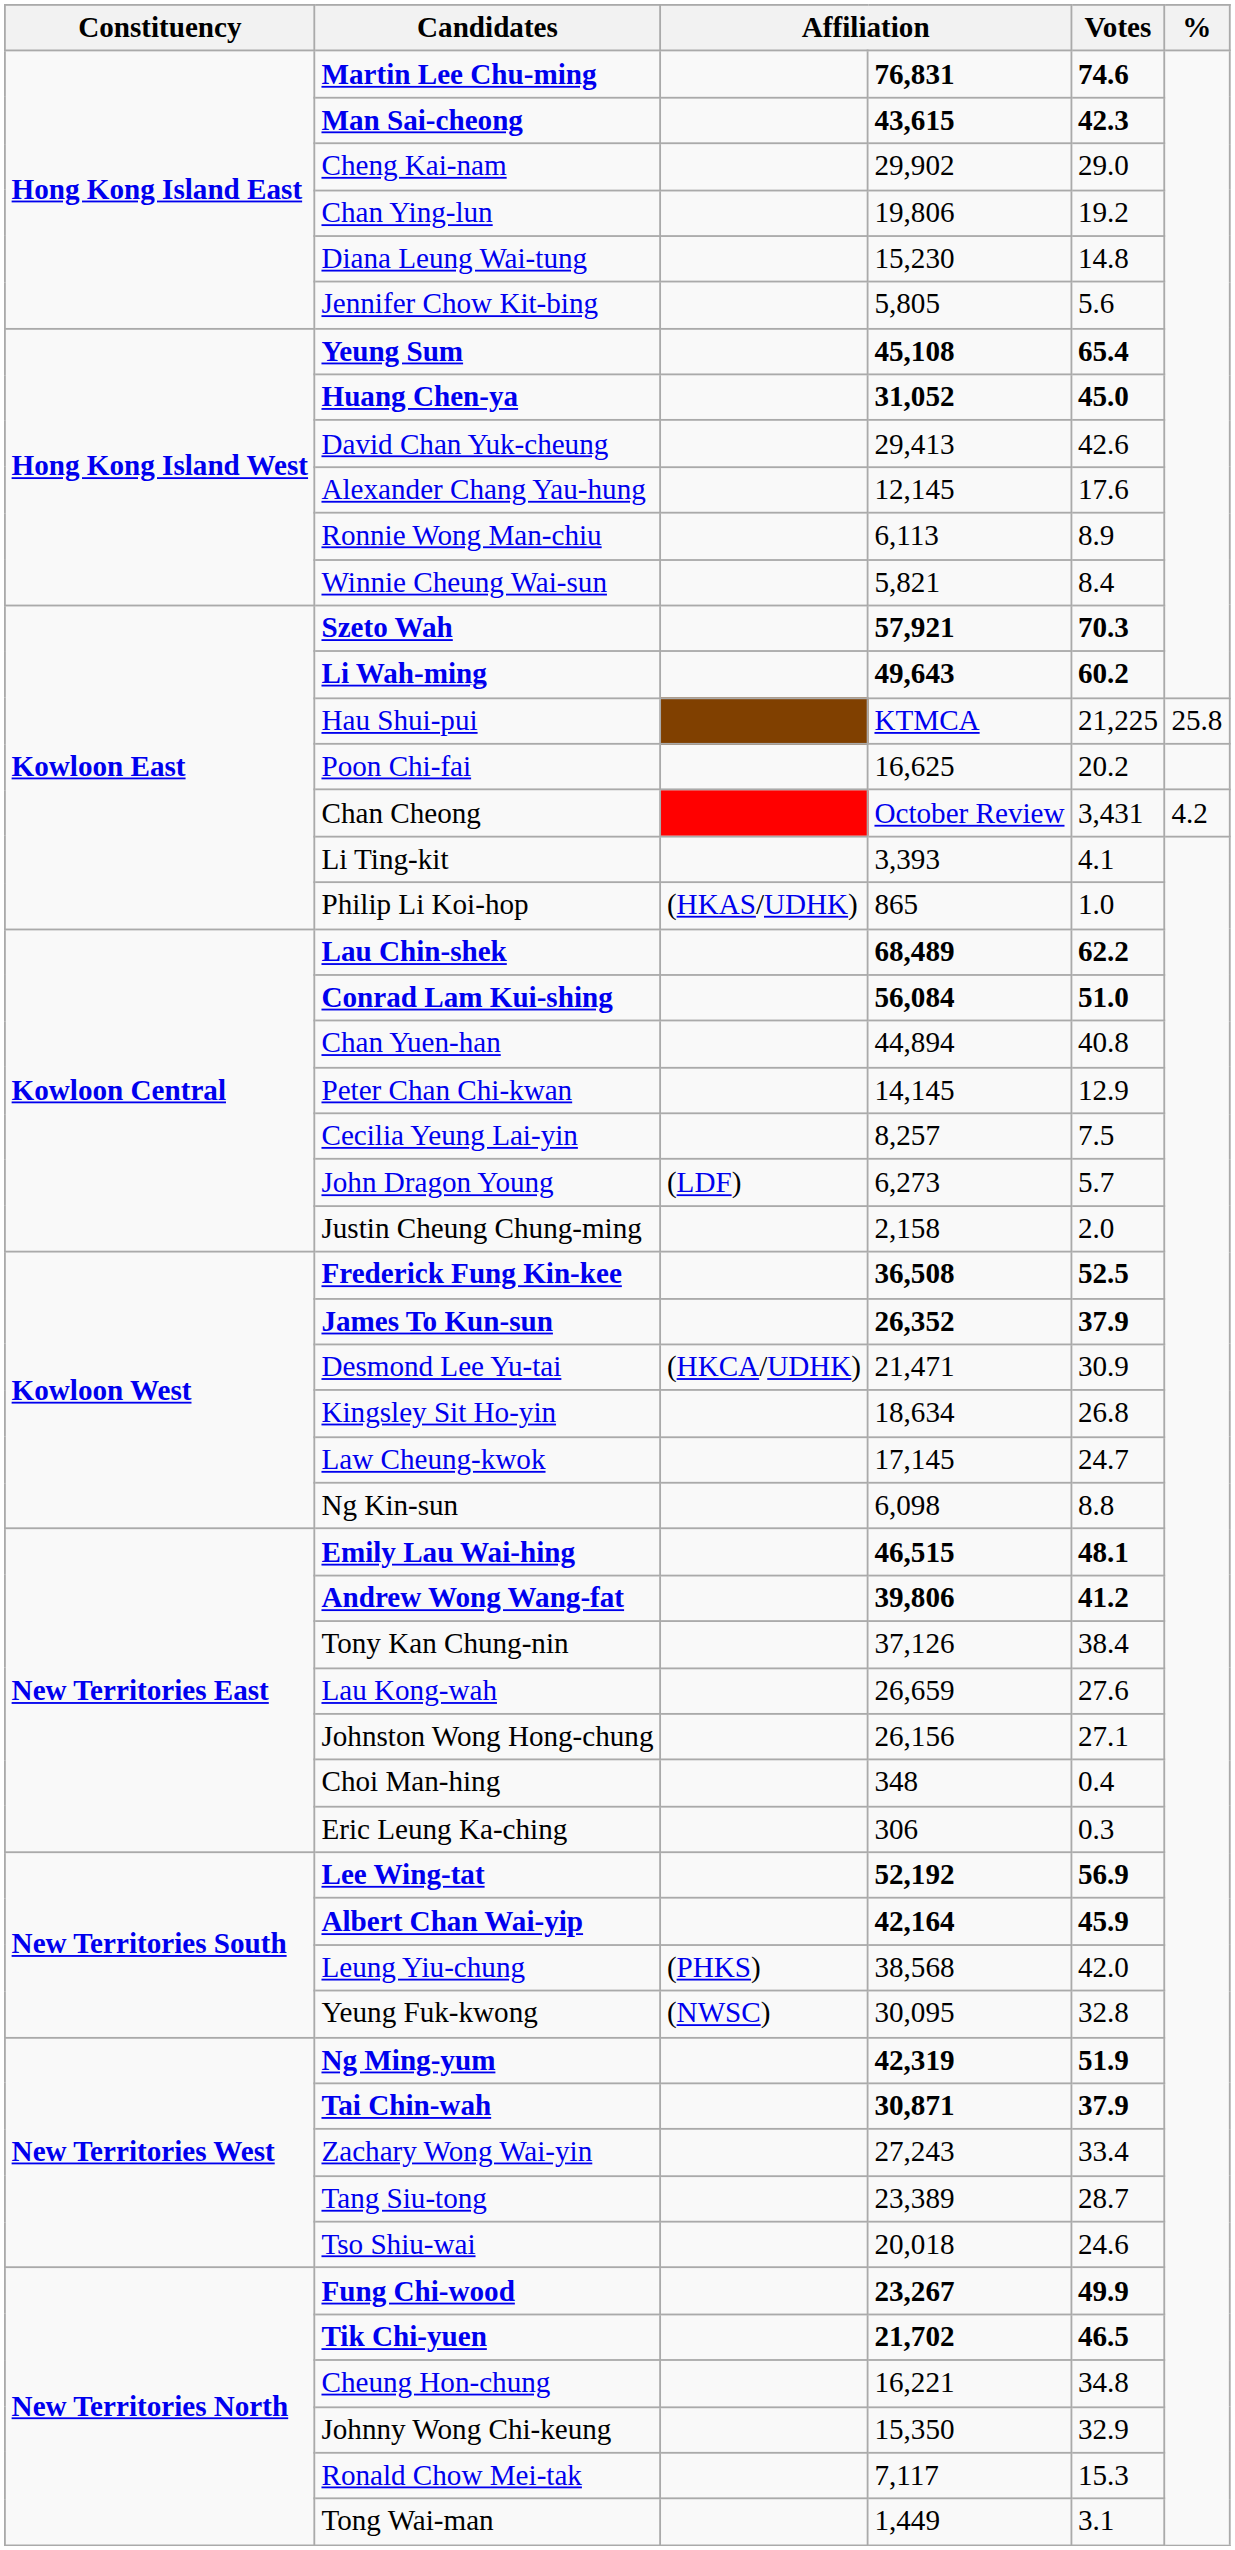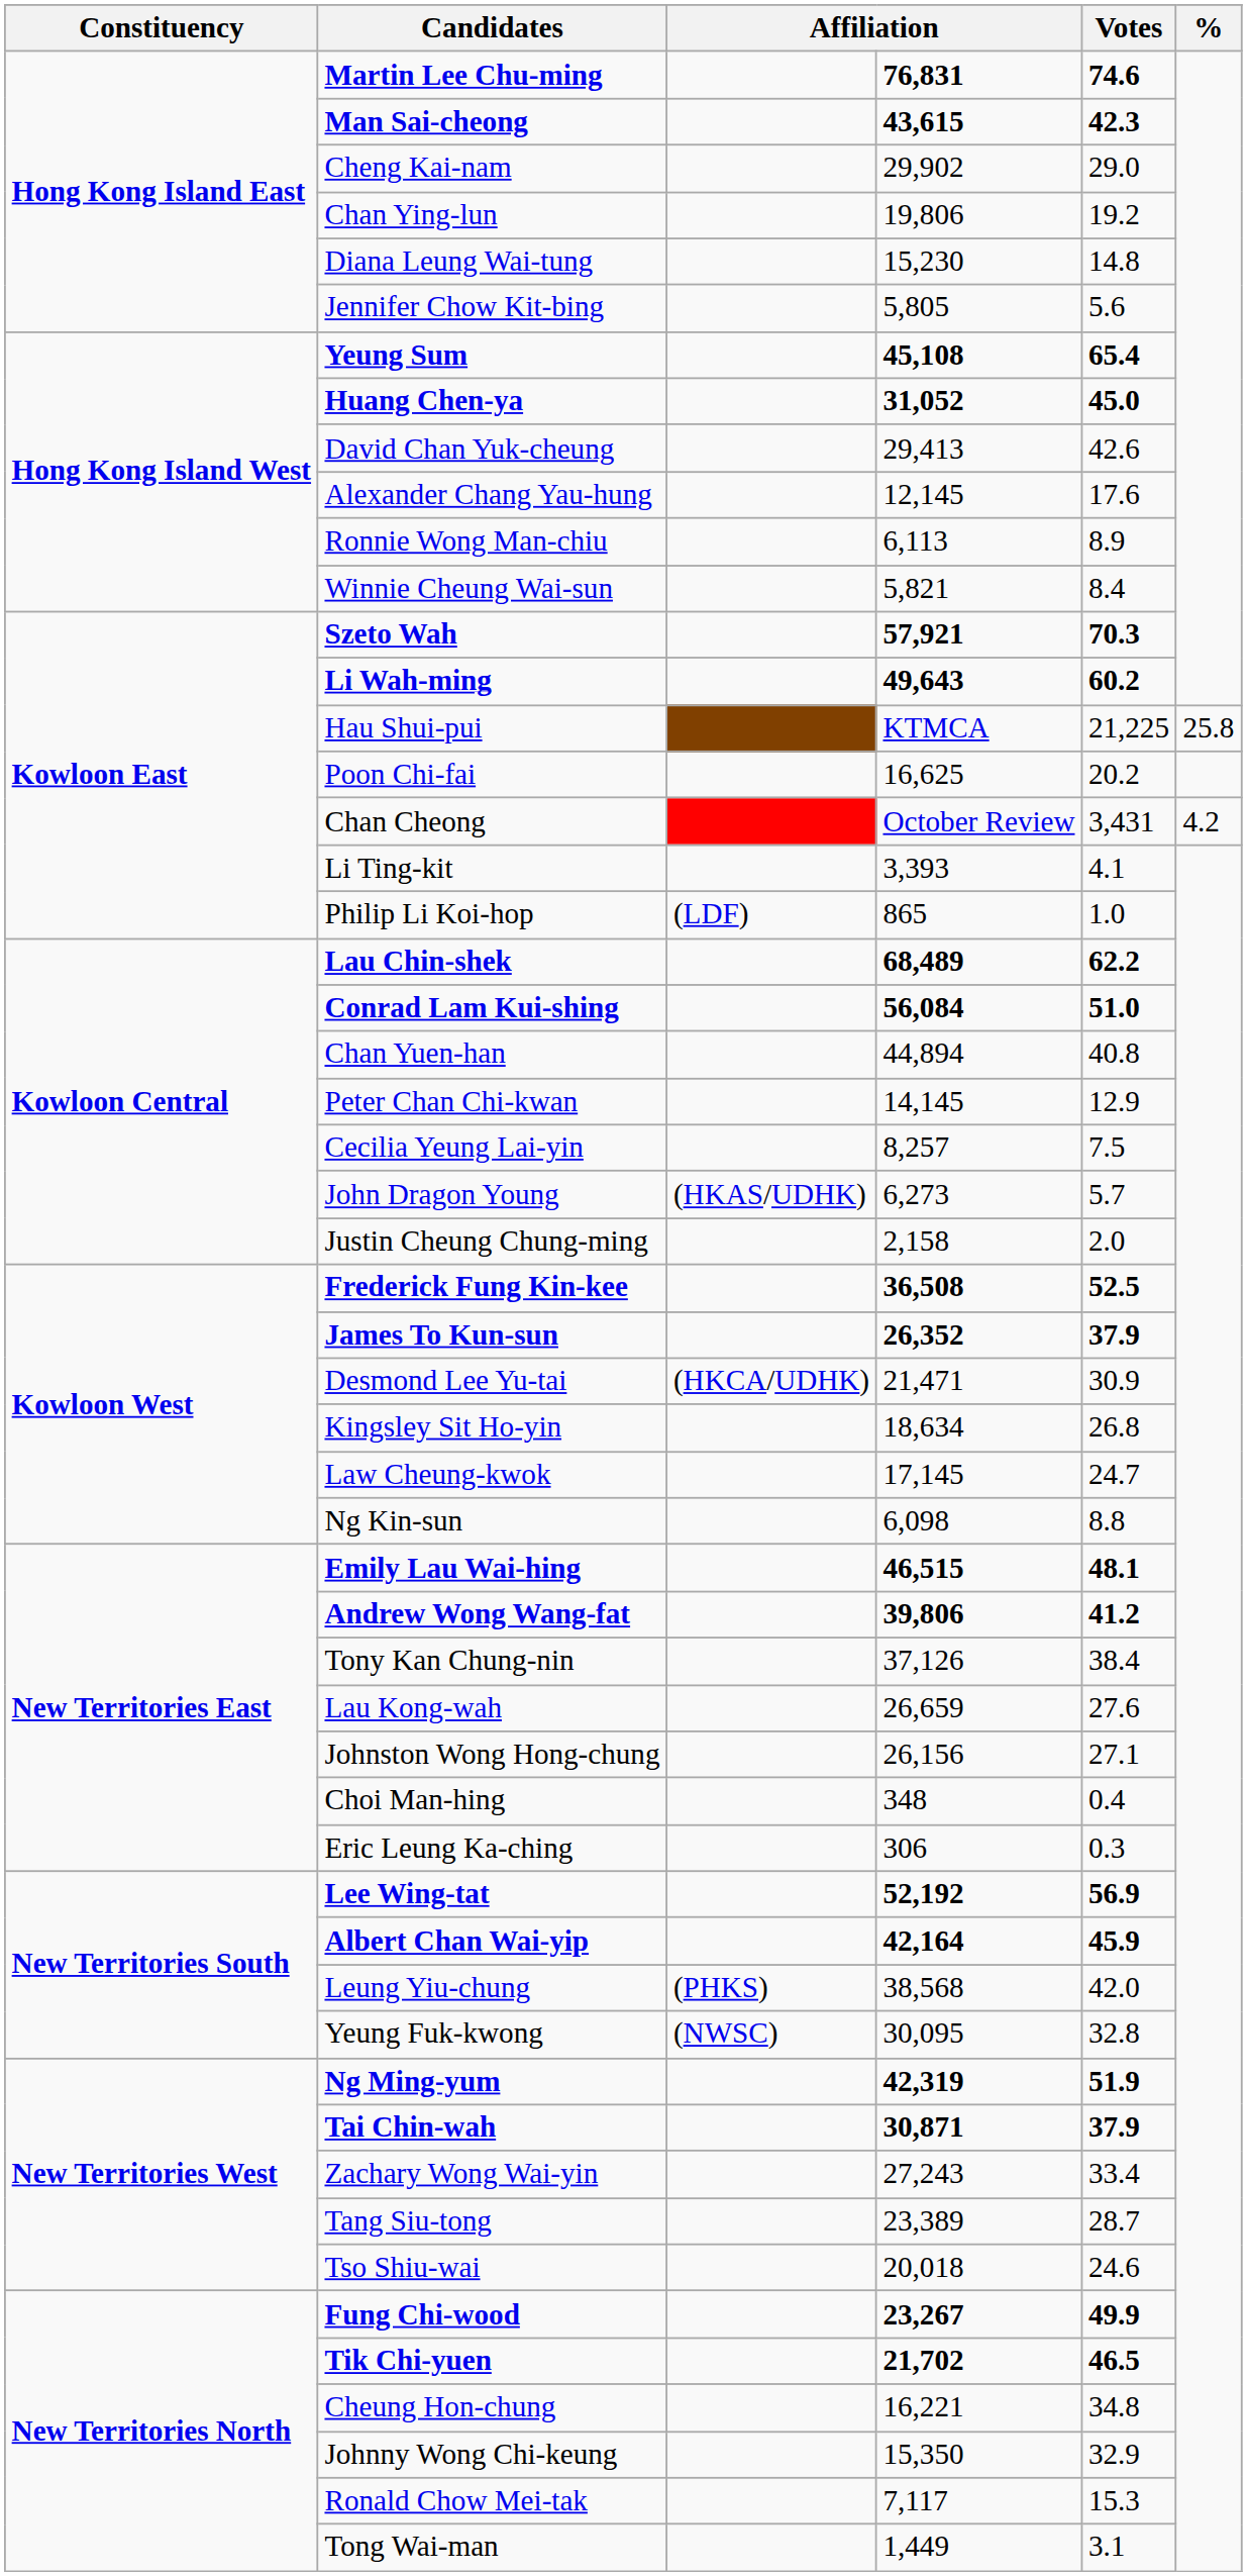Philip Li Koi-hop | column 3: (HKAS/UDHK) -> (LDF)
John Dragon Young | column 3: (LDF) -> (HKAS/UDHK)
